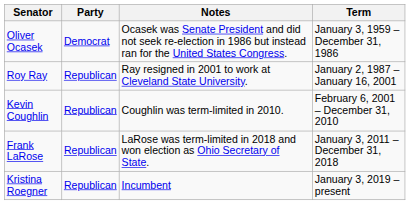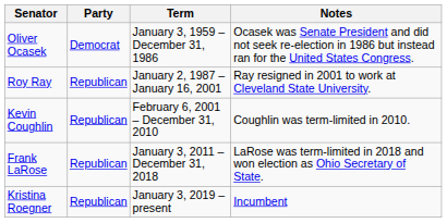columns swapped: Term <-> Notes
